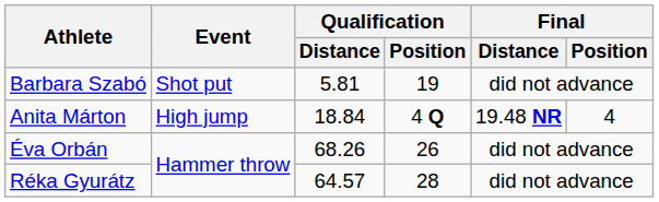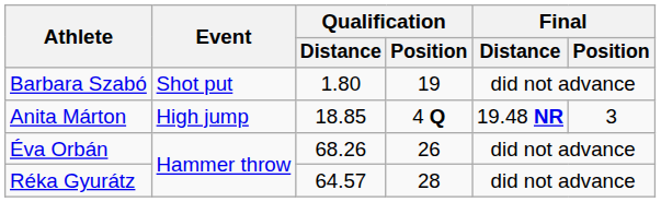Barbara Szabó | Qualification / Distance: 5.81 -> 1.80
Anita Márton | Qualification / Distance: 18.84 -> 18.85
Anita Márton | Final / Position: 4 -> 3
